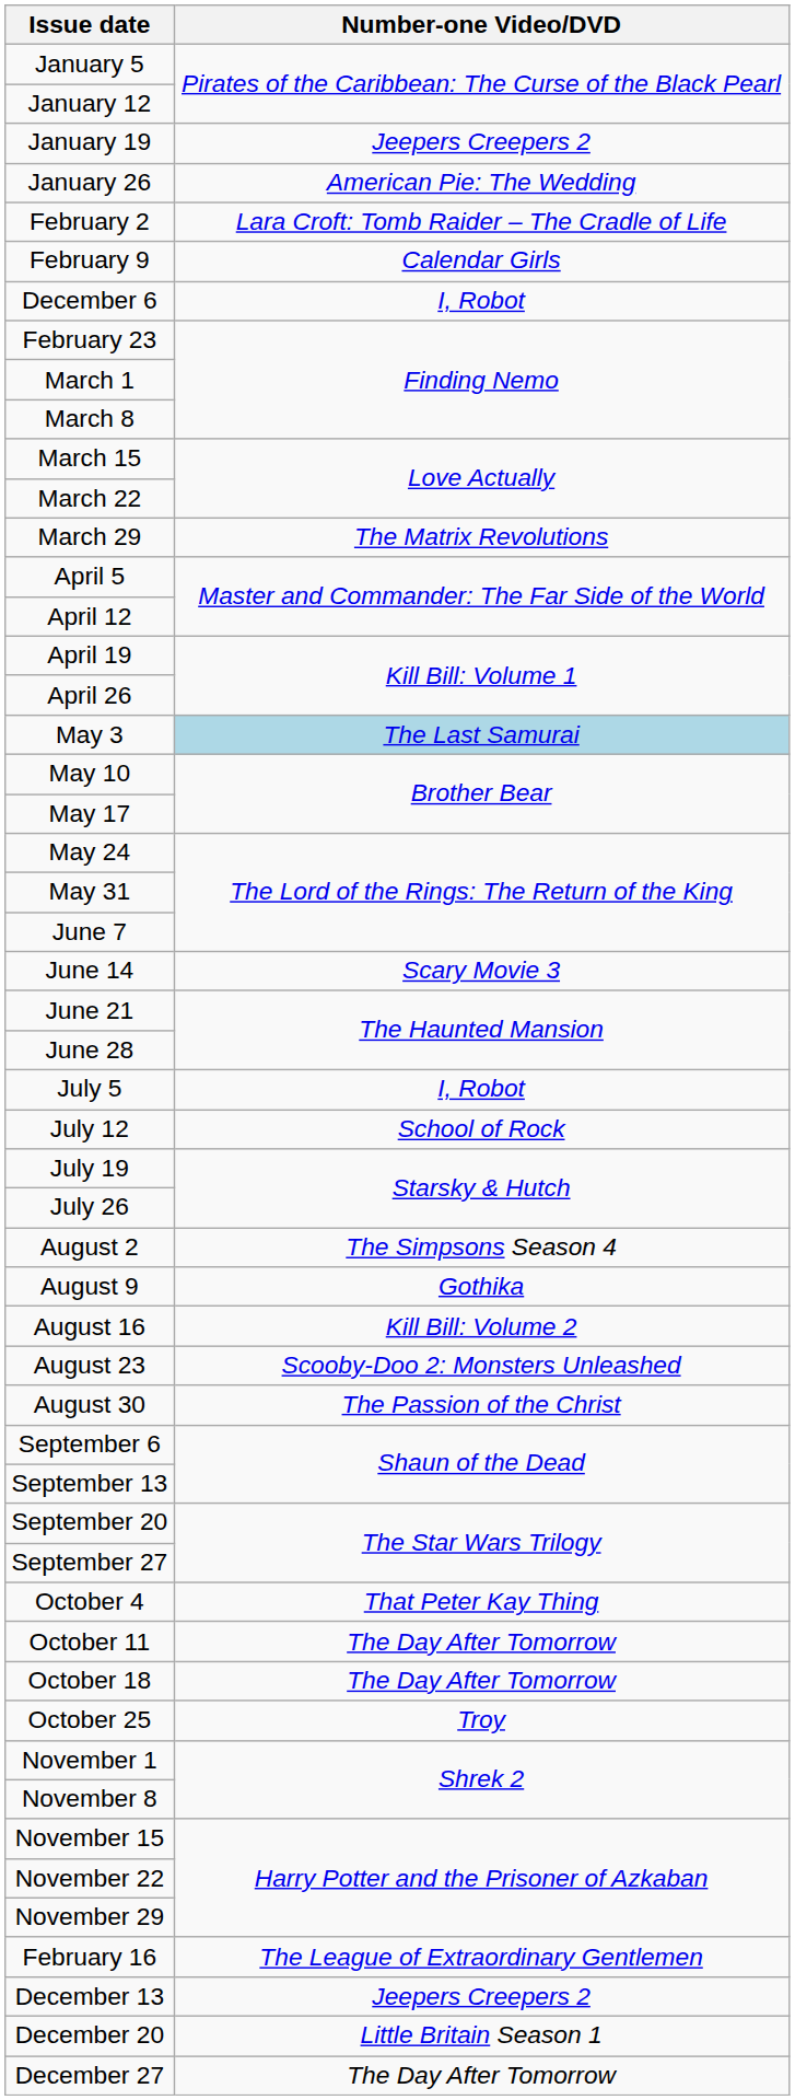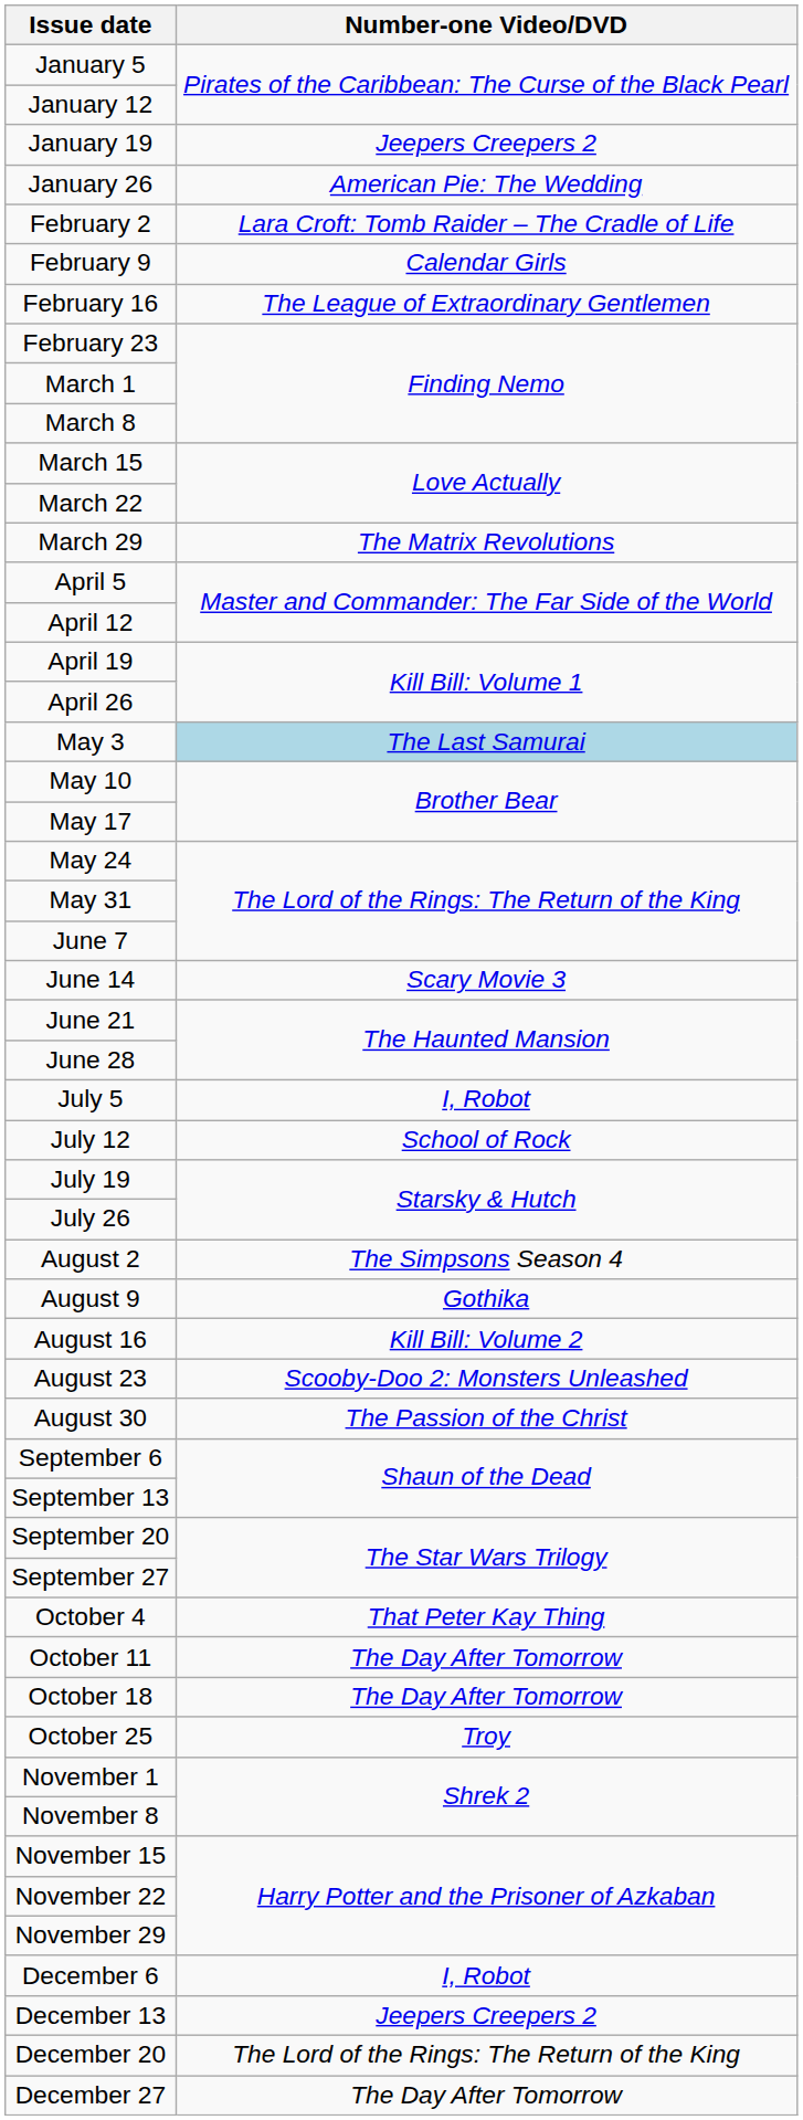rows swapped: February 16 <-> December 6
December 20 | Number-one Video/DVD: Little Britain Season 1 -> The Lord of the Rings: The Return of the King
